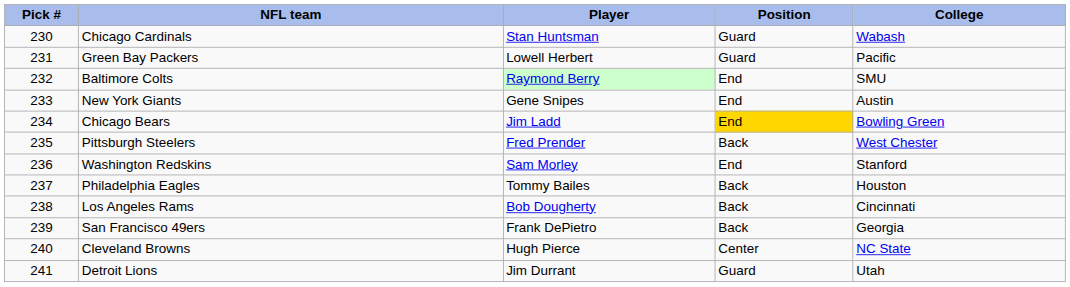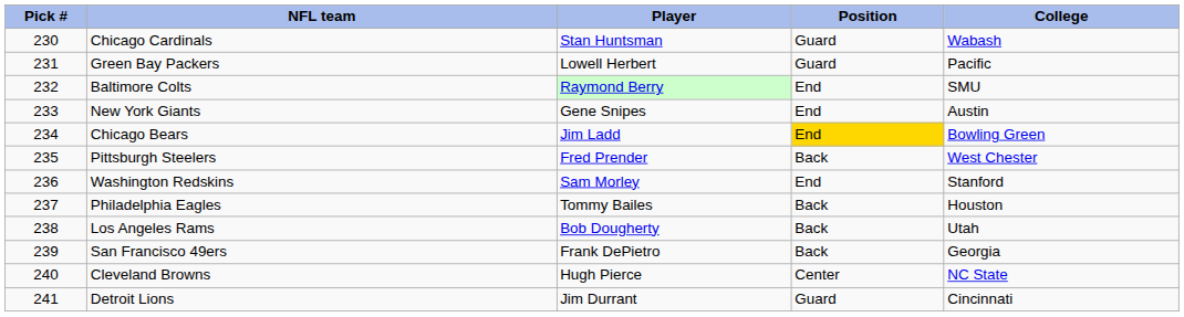Los Angeles Rams | College: Cincinnati -> Utah
Detroit Lions | College: Utah -> Cincinnati
